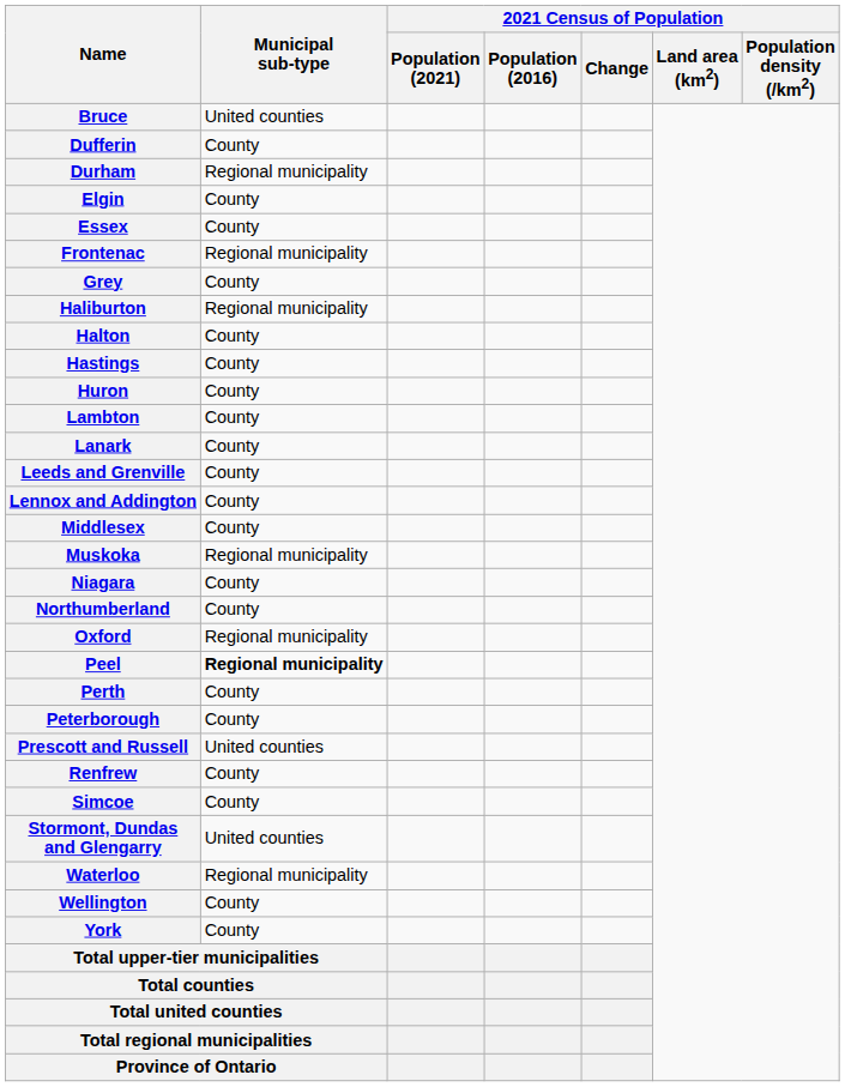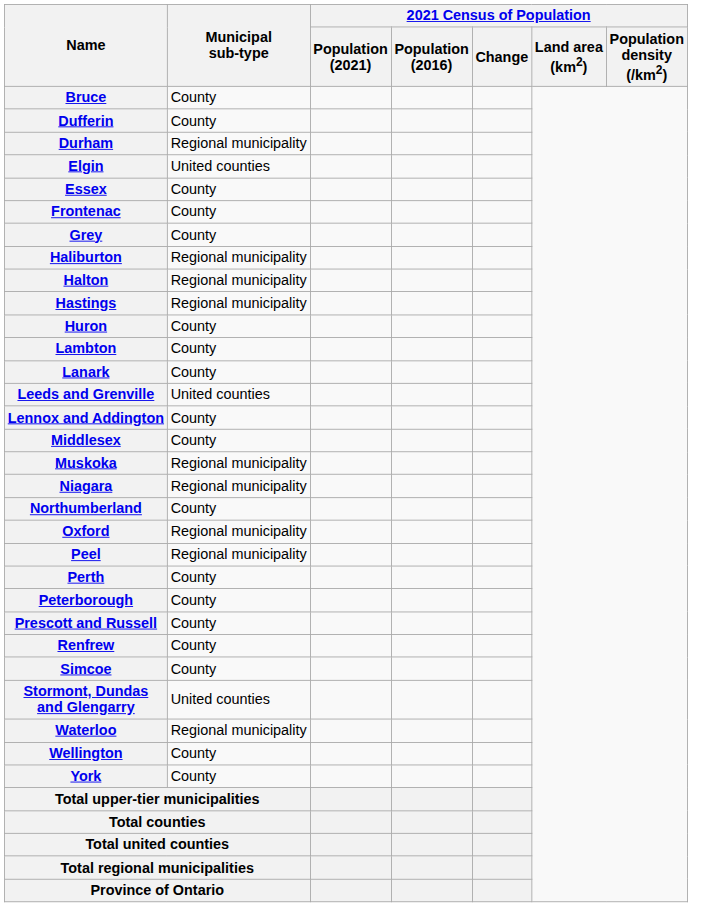Bruce | Municipal sub-type: United counties -> County
Elgin | Municipal sub-type: County -> United counties
Frontenac | Municipal sub-type: Regional municipality -> County
Halton | Municipal sub-type: County -> Regional municipality
Hastings | Municipal sub-type: County -> Regional municipality
Leeds and Grenville | Municipal sub-type: County -> United counties
Niagara | Municipal sub-type: County -> Regional municipality
Peel | Municipal sub-type: bold -> normal
Prescott and Russell | Municipal sub-type: United counties -> County
